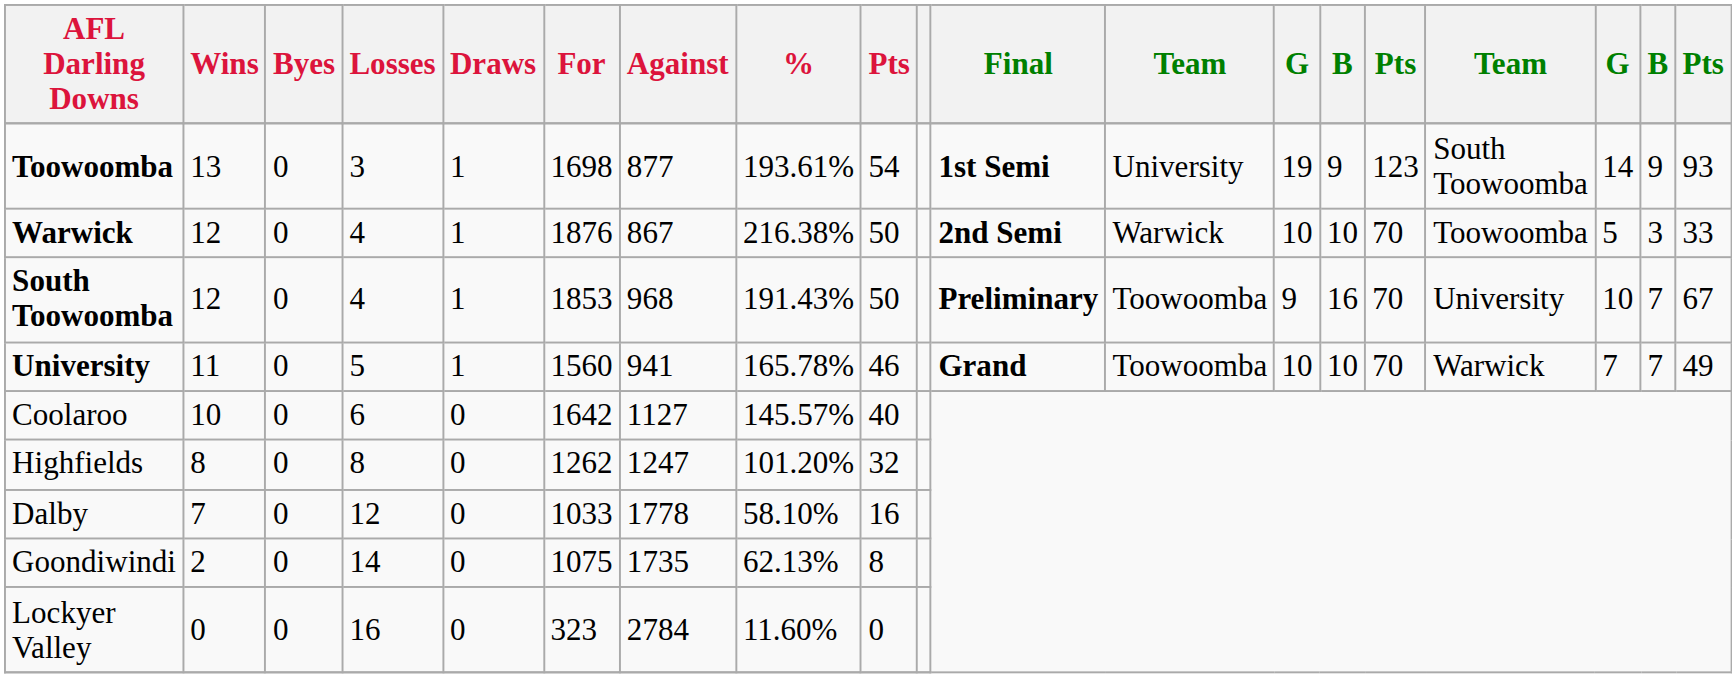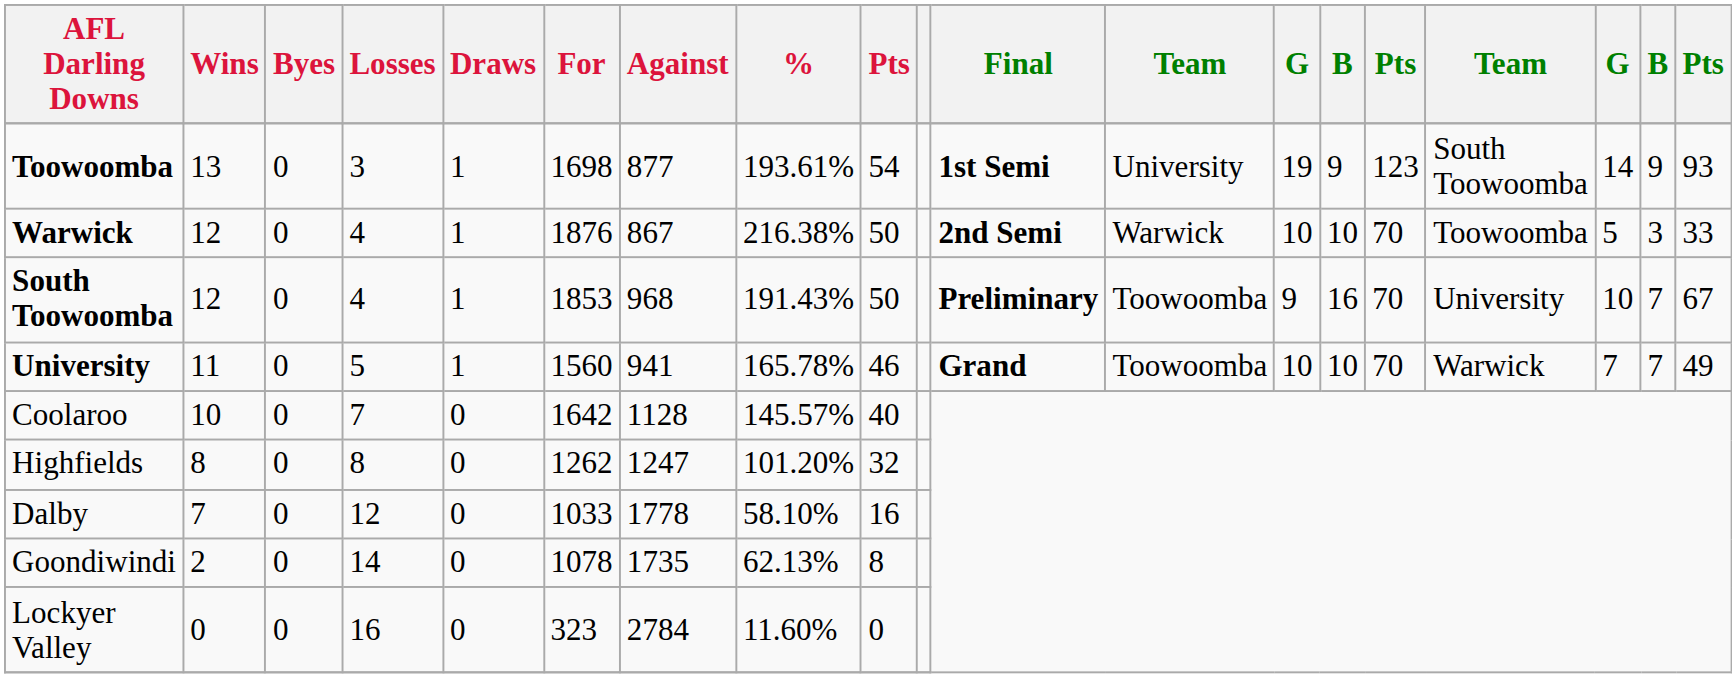Coolaroo | Losses: 6 -> 7
Coolaroo | Against: 1127 -> 1128
Goondiwindi | For: 1075 -> 1078
